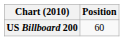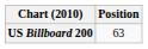US Billboard 200 | Position: 60 -> 63
